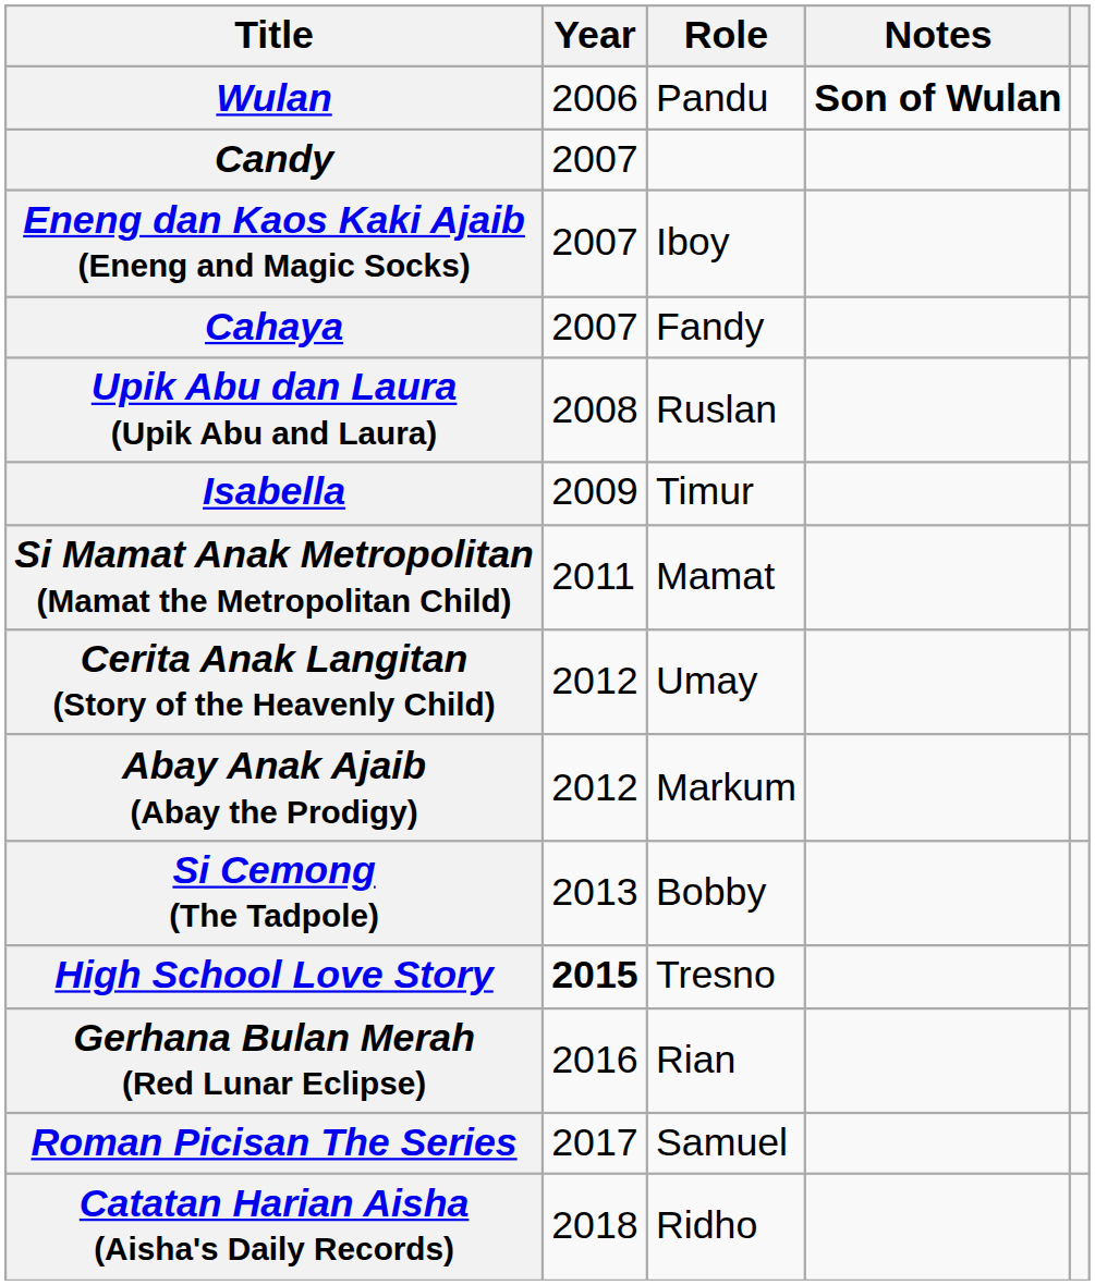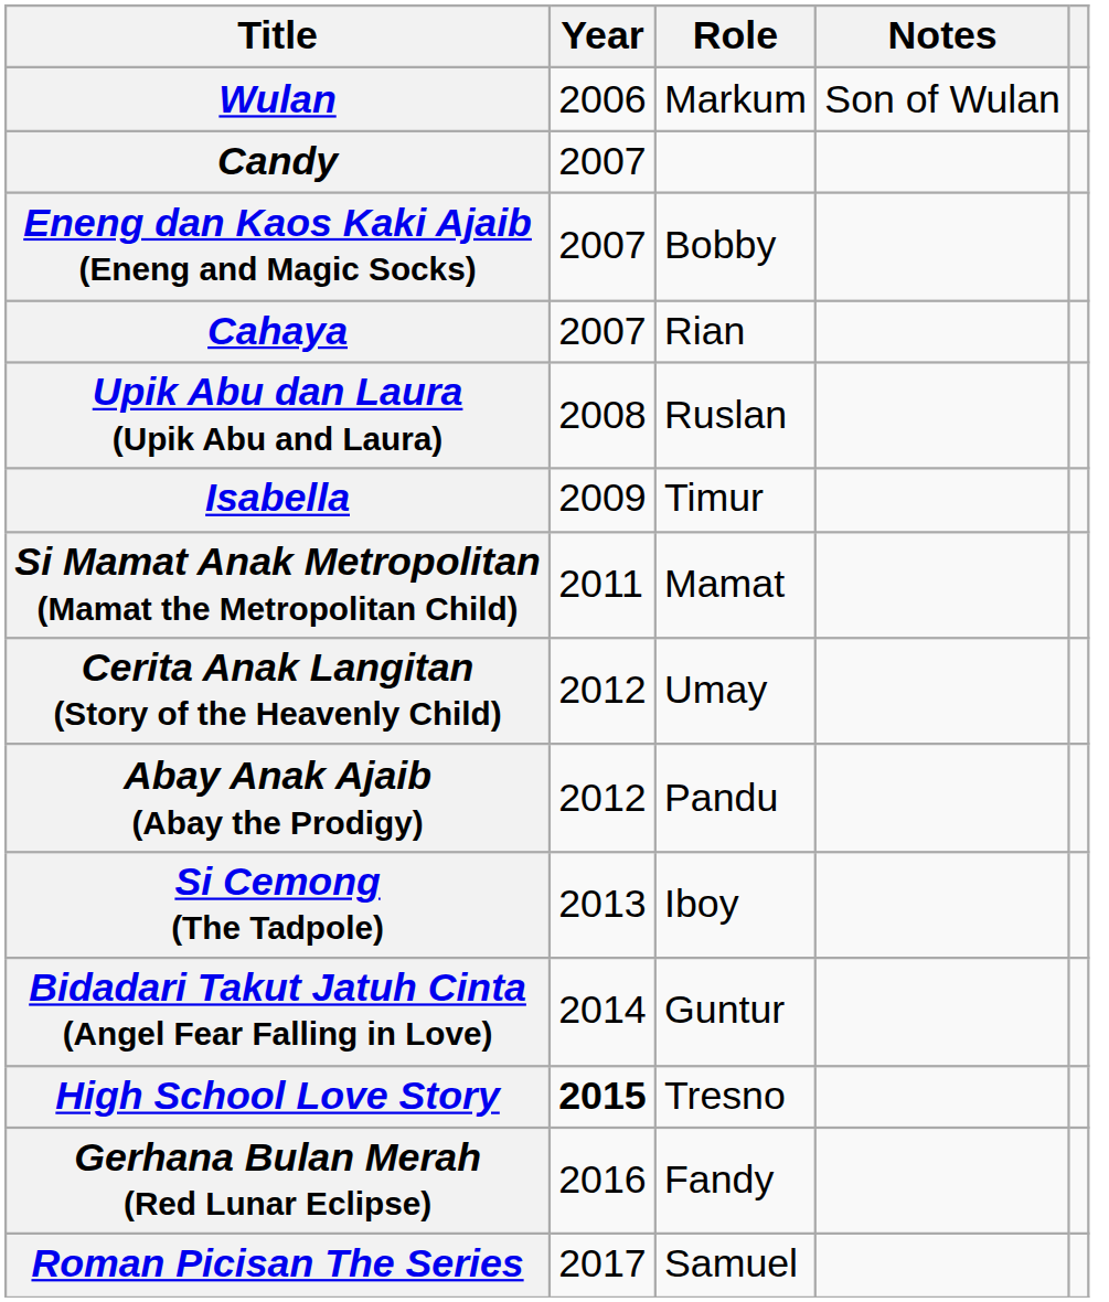Wulan | Role: Pandu -> Markum
Wulan | Notes: bold -> normal
Eneng dan Kaos Kaki Ajaib (Eneng and Magic Socks) | Role: Iboy -> Bobby
Cahaya | Role: Fandy -> Rian
Abay Anak Ajaib (Abay the Prodigy) | Role: Markum -> Pandu
Si Cemong (The Tadpole) | Role: Bobby -> Iboy
+ row: Bidadari Takut Jatuh Cinta (Angel Fear Falling in Love) | 2014 | Guntur
Gerhana Bulan Merah (Red Lunar Eclipse) | Role: Rian -> Fandy
- row: Catatan Harian Aisha (Aisha's Daily Records) | 2018 | Ridho
